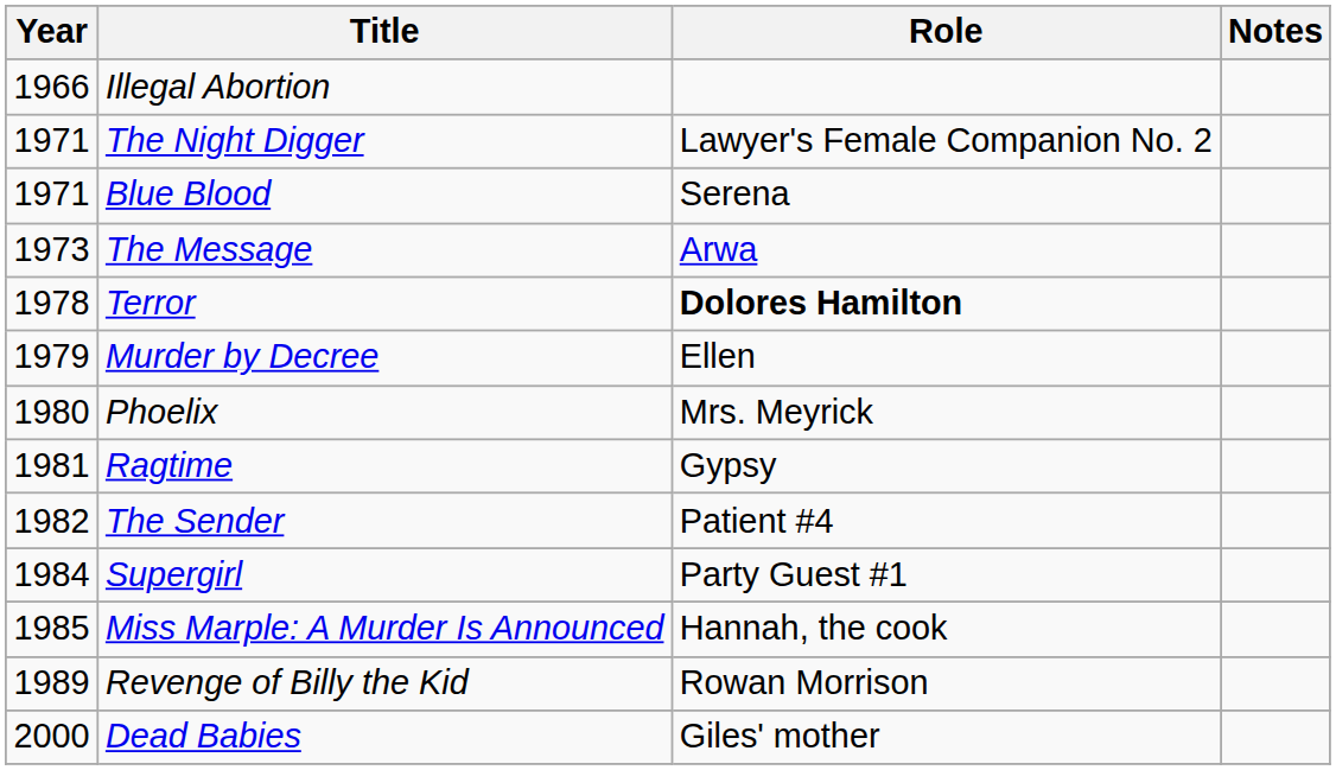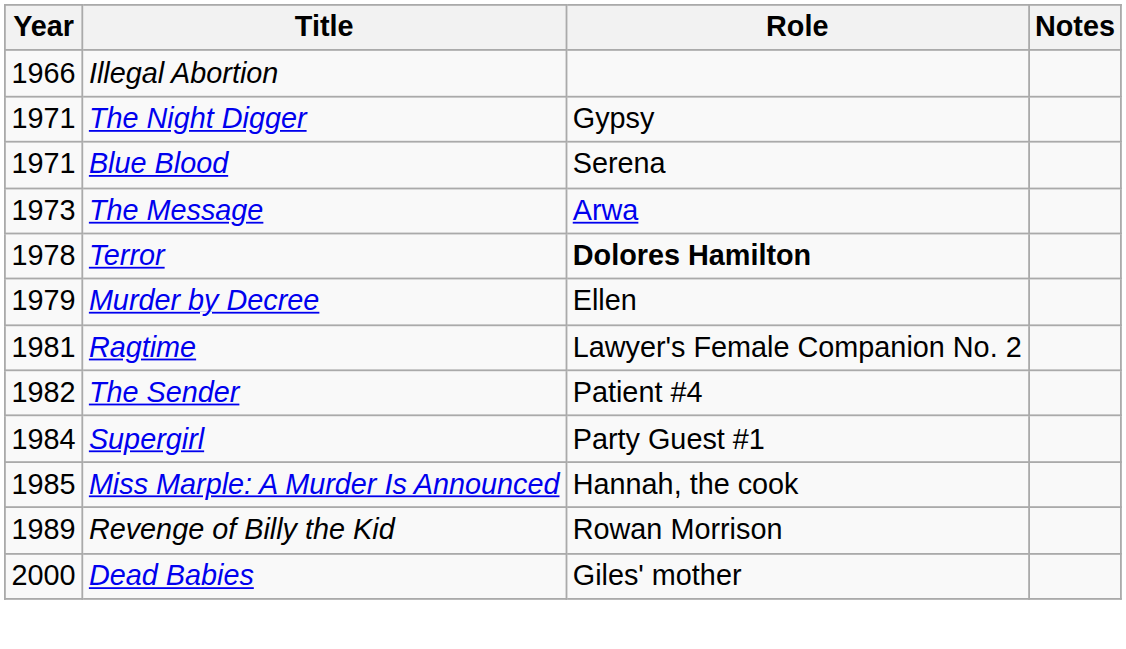The Night Digger | Role: Lawyer's Female Companion No. 2 -> Gypsy
- row: 1980 | Phoelix | Mrs. Meyrick
Ragtime | Role: Gypsy -> Lawyer's Female Companion No. 2
